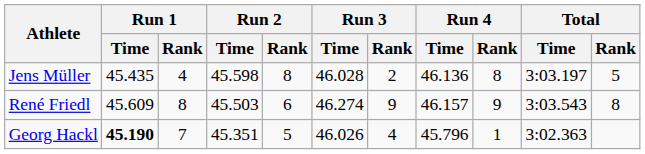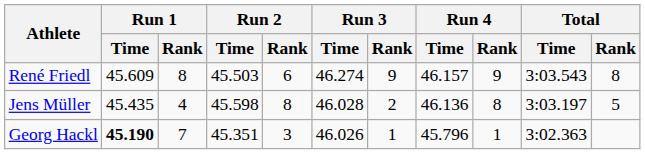rows swapped: René Friedl <-> Jens Müller
Georg Hackl | Run 2 / Rank: 5 -> 3
Georg Hackl | Run 3 / Rank: 4 -> 1
